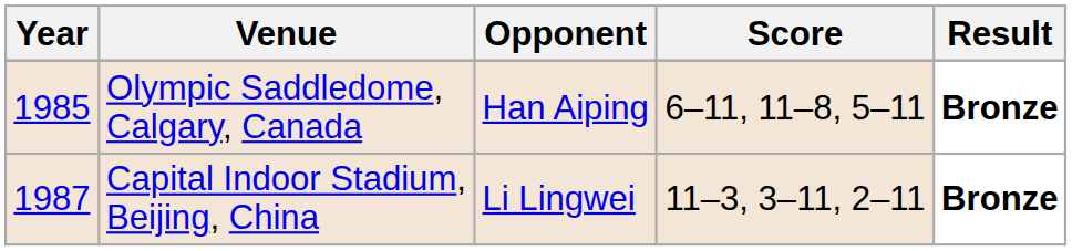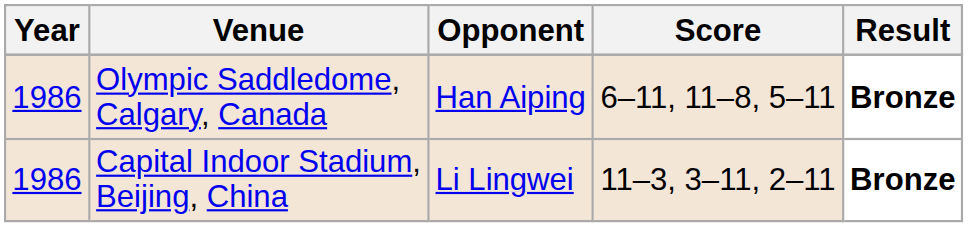Olympic Saddledome, Calgary, Canada | Year: 1985 -> 1986
Capital Indoor Stadium, Beijing, China | Year: 1987 -> 1986
